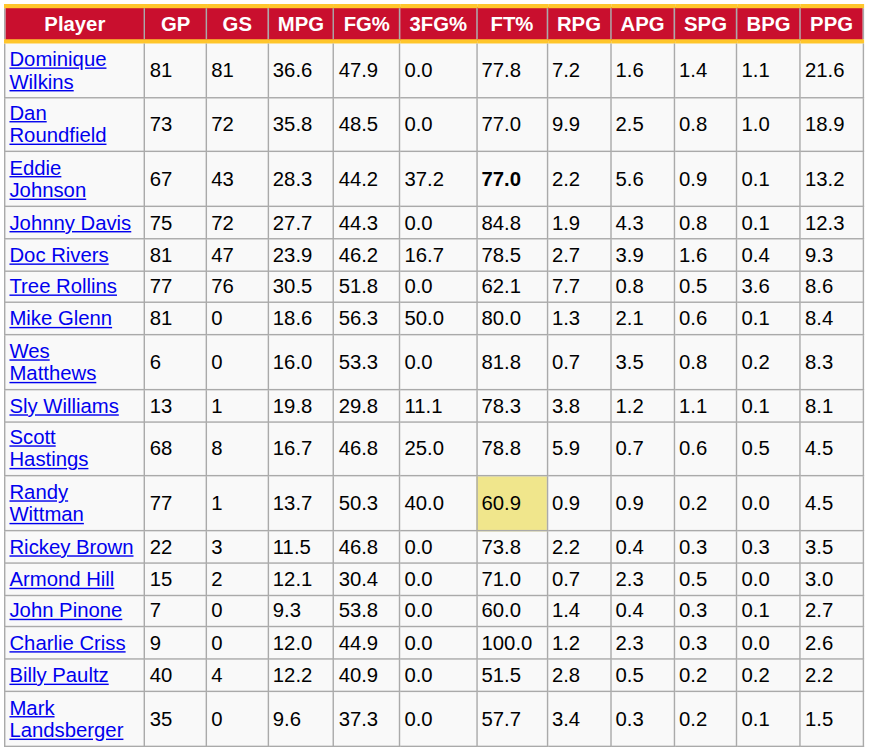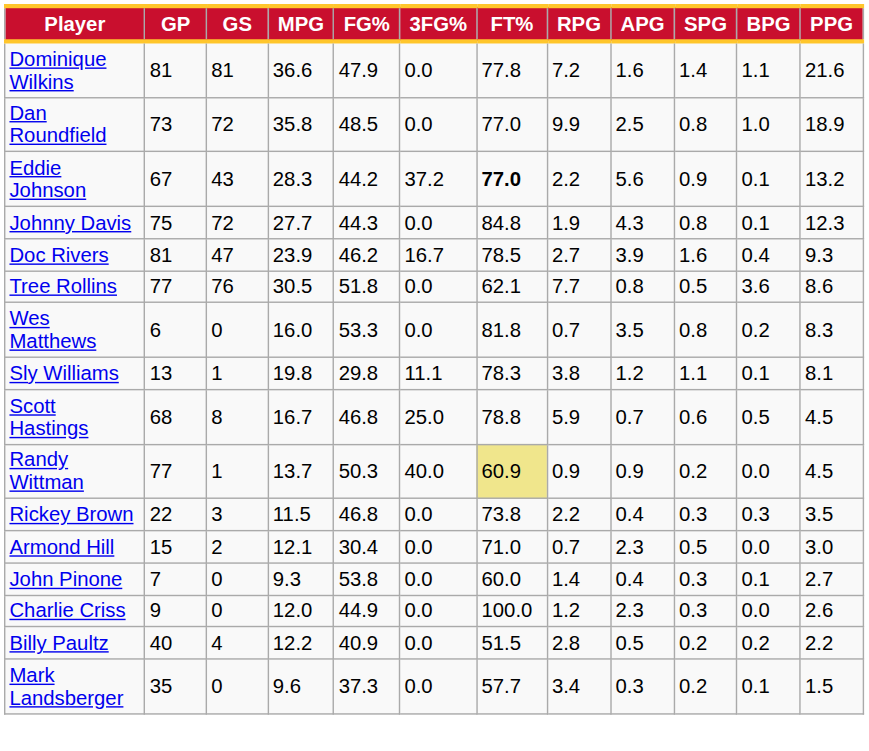- row: Mike Glenn | 81 | 0 | 18.6 | 56.3 | 50.0 | 80.0 | 1.3 | 2.1 | 0.6 | 0.1 | 8.4
